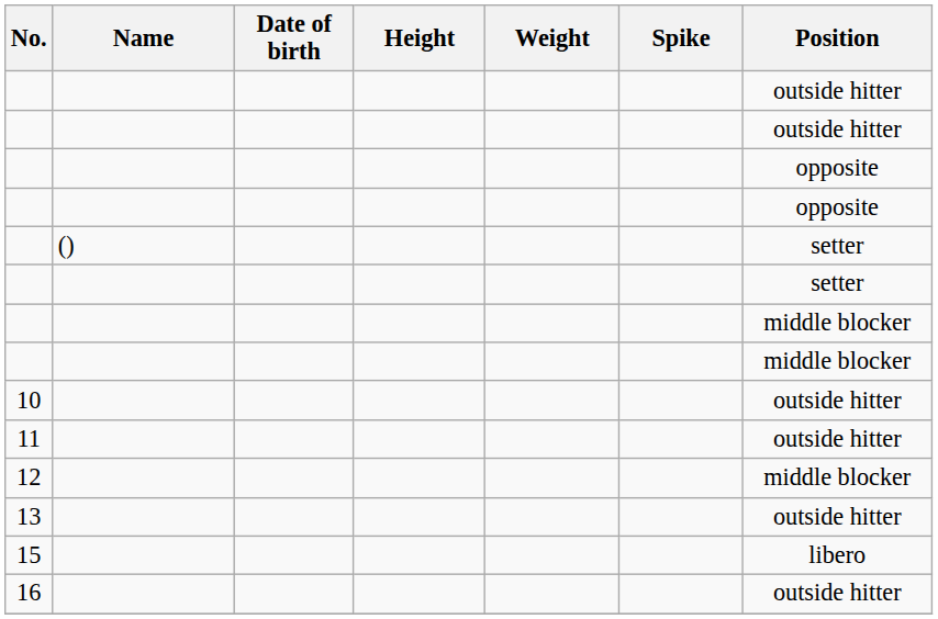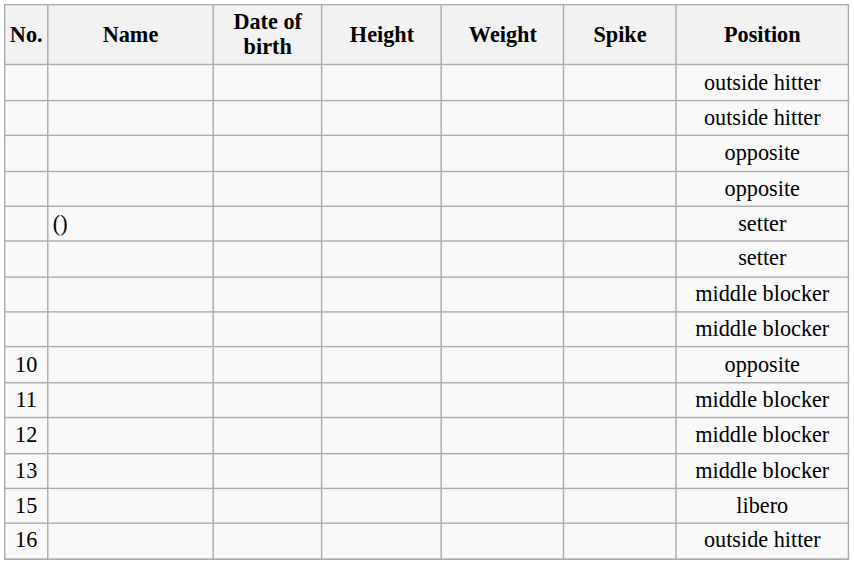10 | Position: outside hitter -> opposite
11 | Position: outside hitter -> middle blocker
13 | Position: outside hitter -> middle blocker
